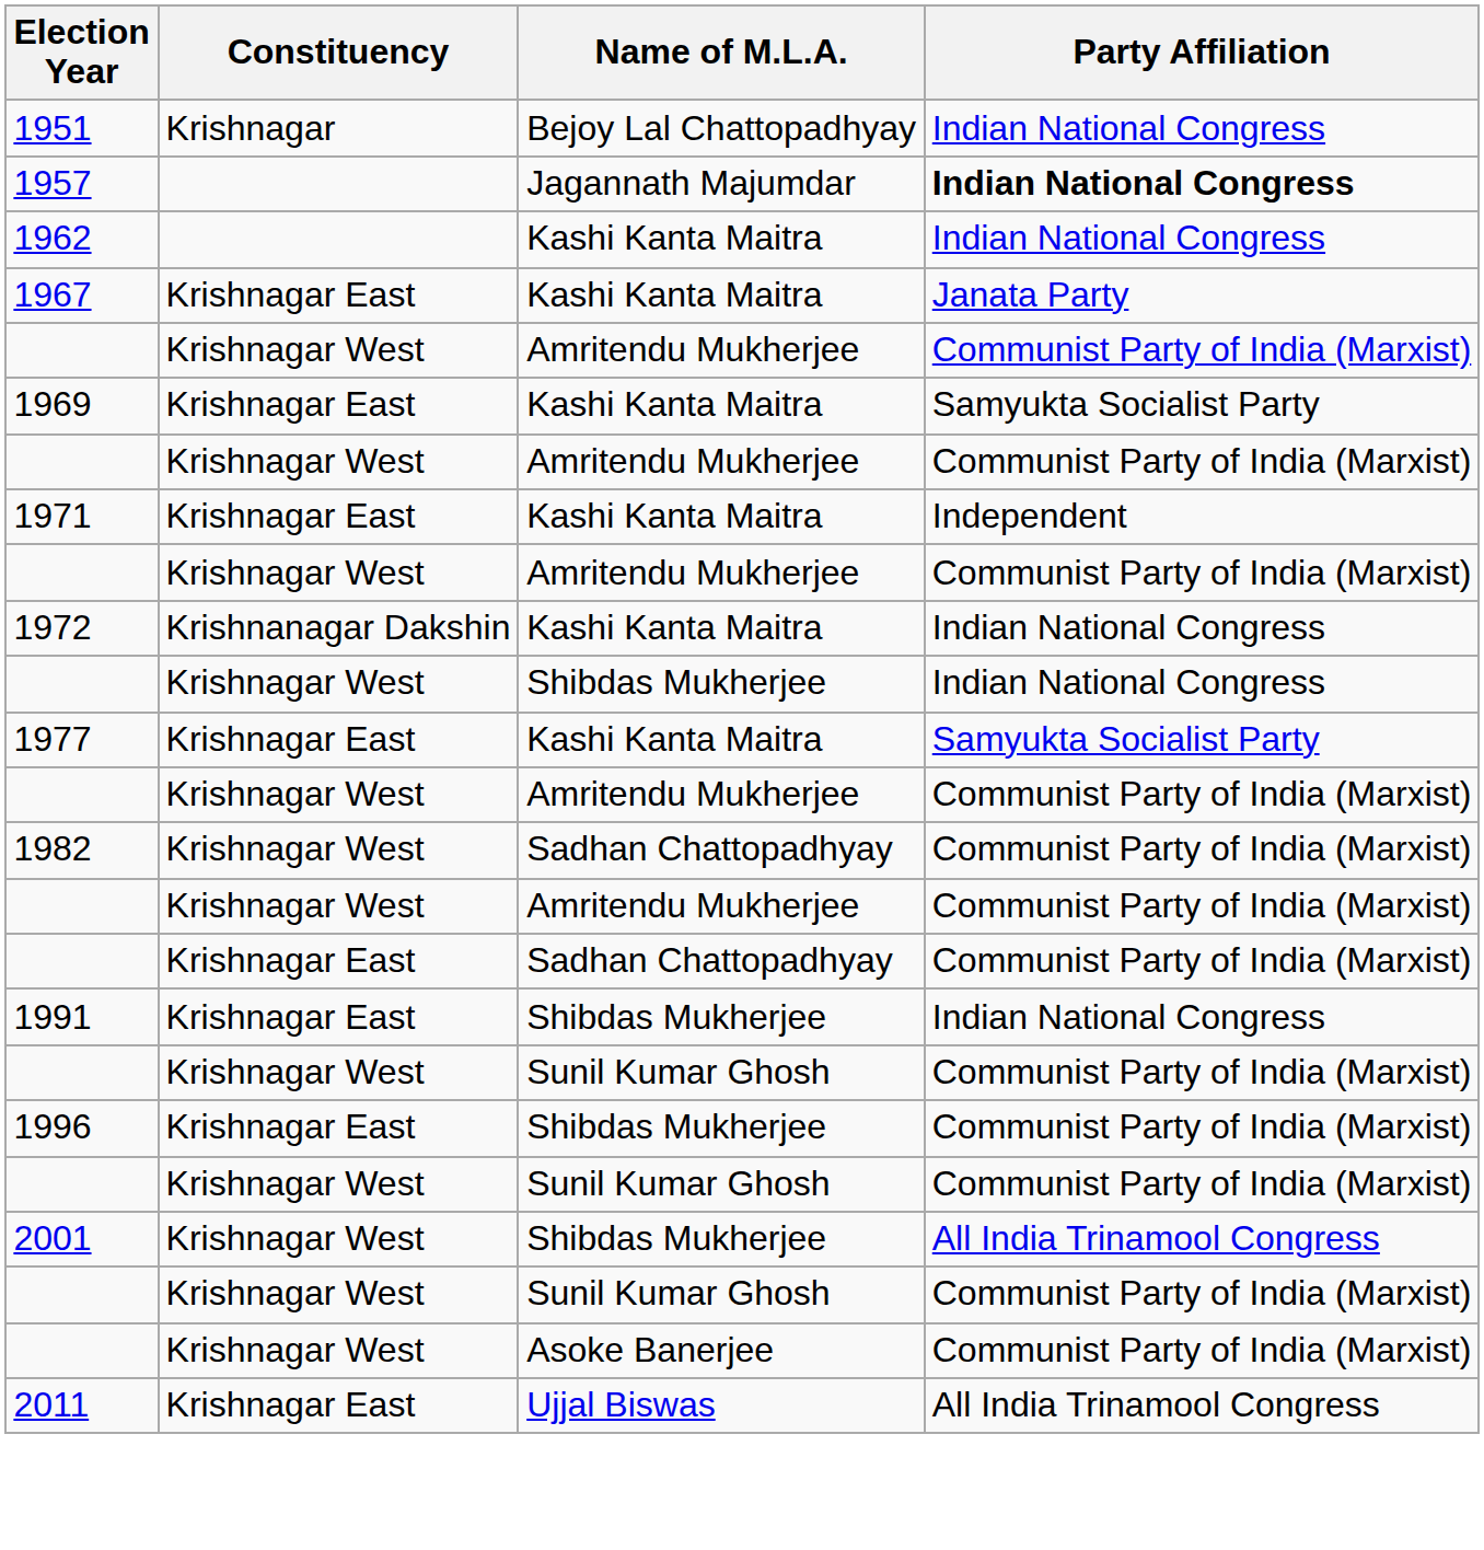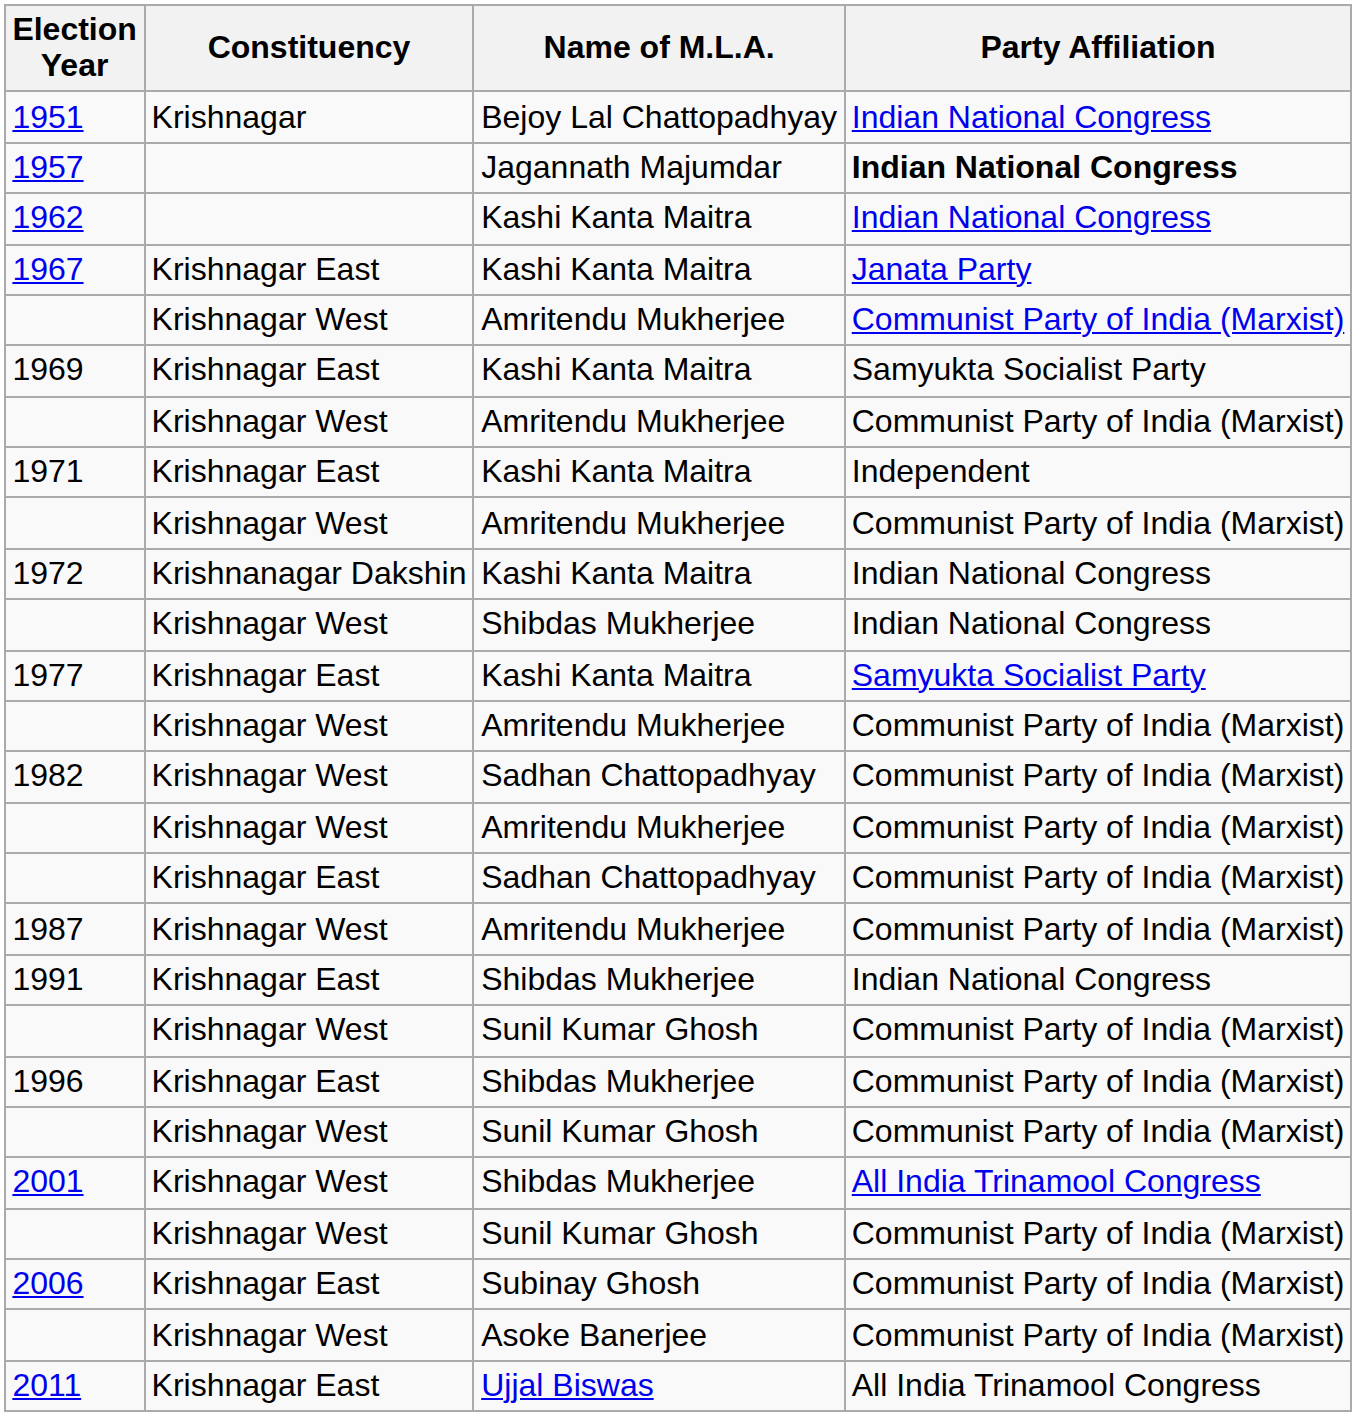+ row: 1987 | Krishnagar West | Amritendu Mukherjee | Communist Party of India (Marxist)
+ row: 2006 | Krishnagar East | Subinay Ghosh | Communist Party of India (Marxist)
